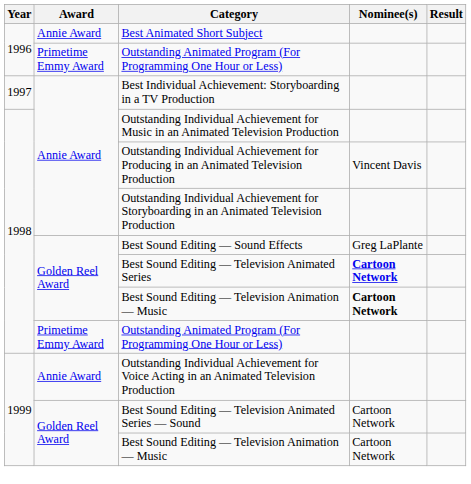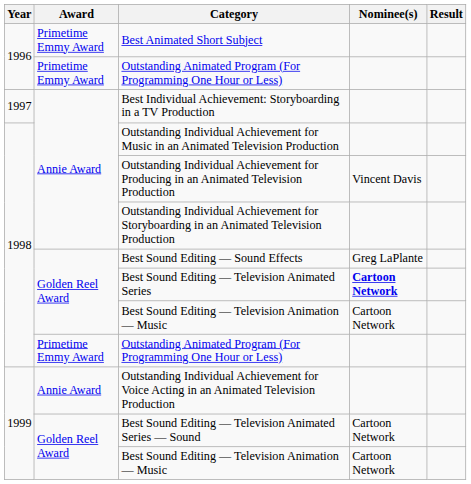Best Animated Short Subject | Award: Annie Award -> Primetime Emmy Award
1998 / Best Sound Editing — Television Animation — Music | Nominee(s): bold -> normal
